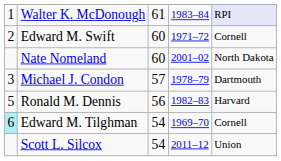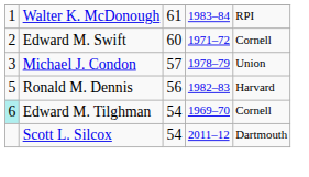Walter K. McDonough | column 5: lavender background -> no background
- row: Nate Nomeland | 60 | 2001–02 | North Dakota
Michael J. Condon | column 5: Dartmouth -> Union
Scott L. Silcox | column 5: Union -> Dartmouth
